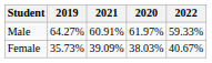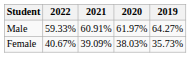columns swapped: 2022 <-> 2019
